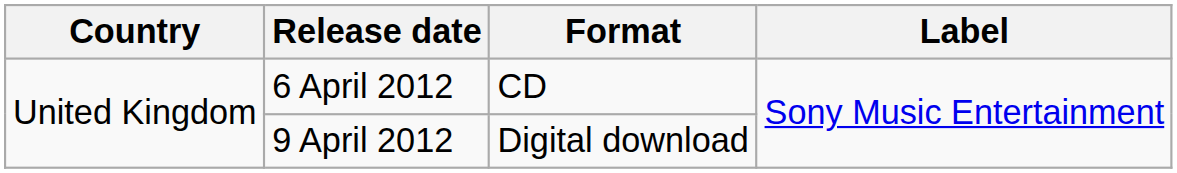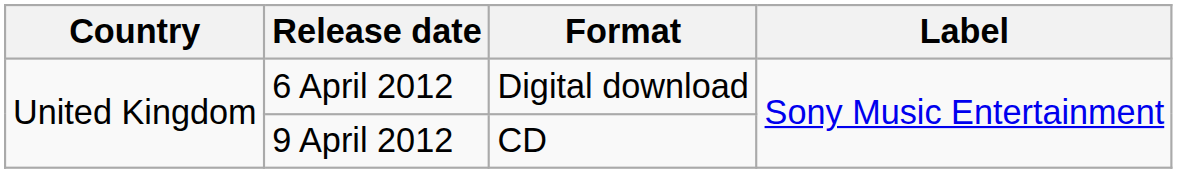6 April 2012 | Format: CD -> Digital download
9 April 2012 | Format: Digital download -> CD
